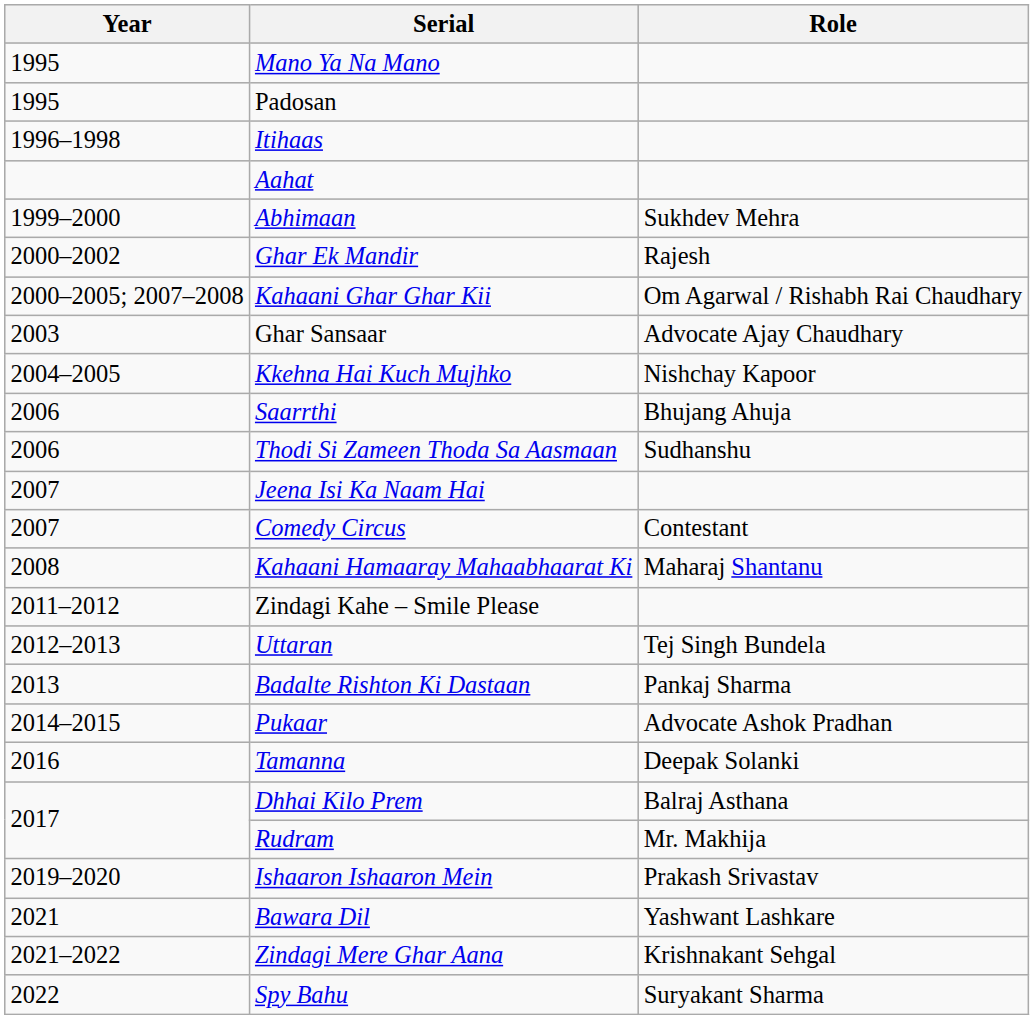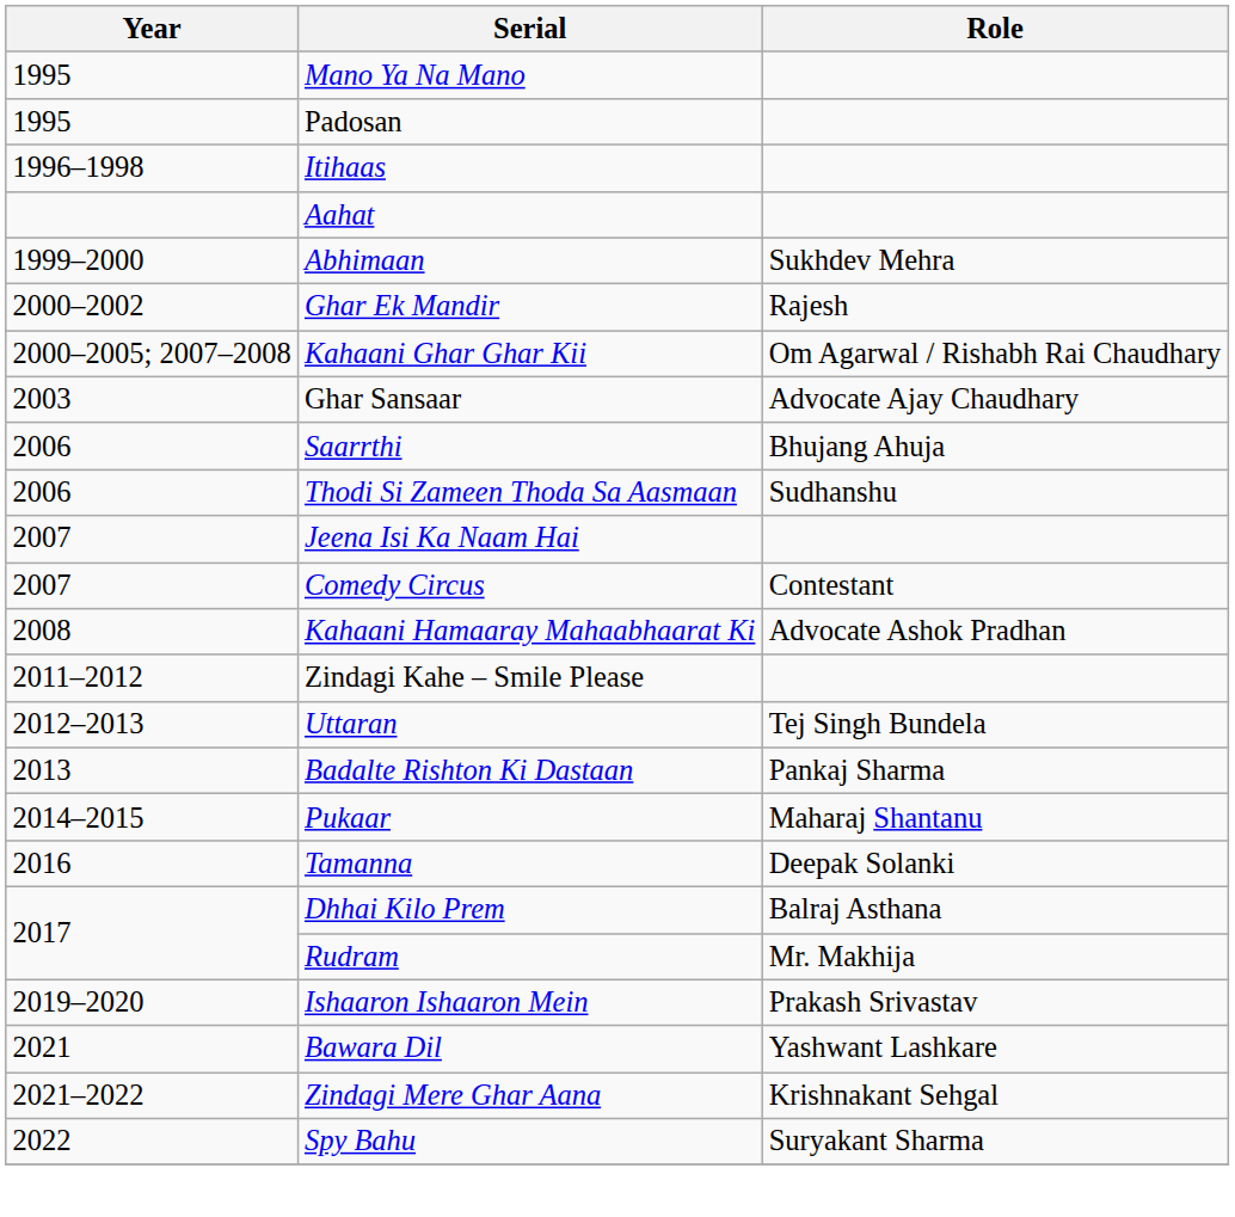- row: 2004–2005 | Kkehna Hai Kuch Mujhko | Nishchay Kapoor
Kahaani Hamaaray Mahaabhaarat Ki | Role: Maharaj Shantanu -> Advocate Ashok Pradhan
Pukaar | Role: Advocate Ashok Pradhan -> Maharaj Shantanu
